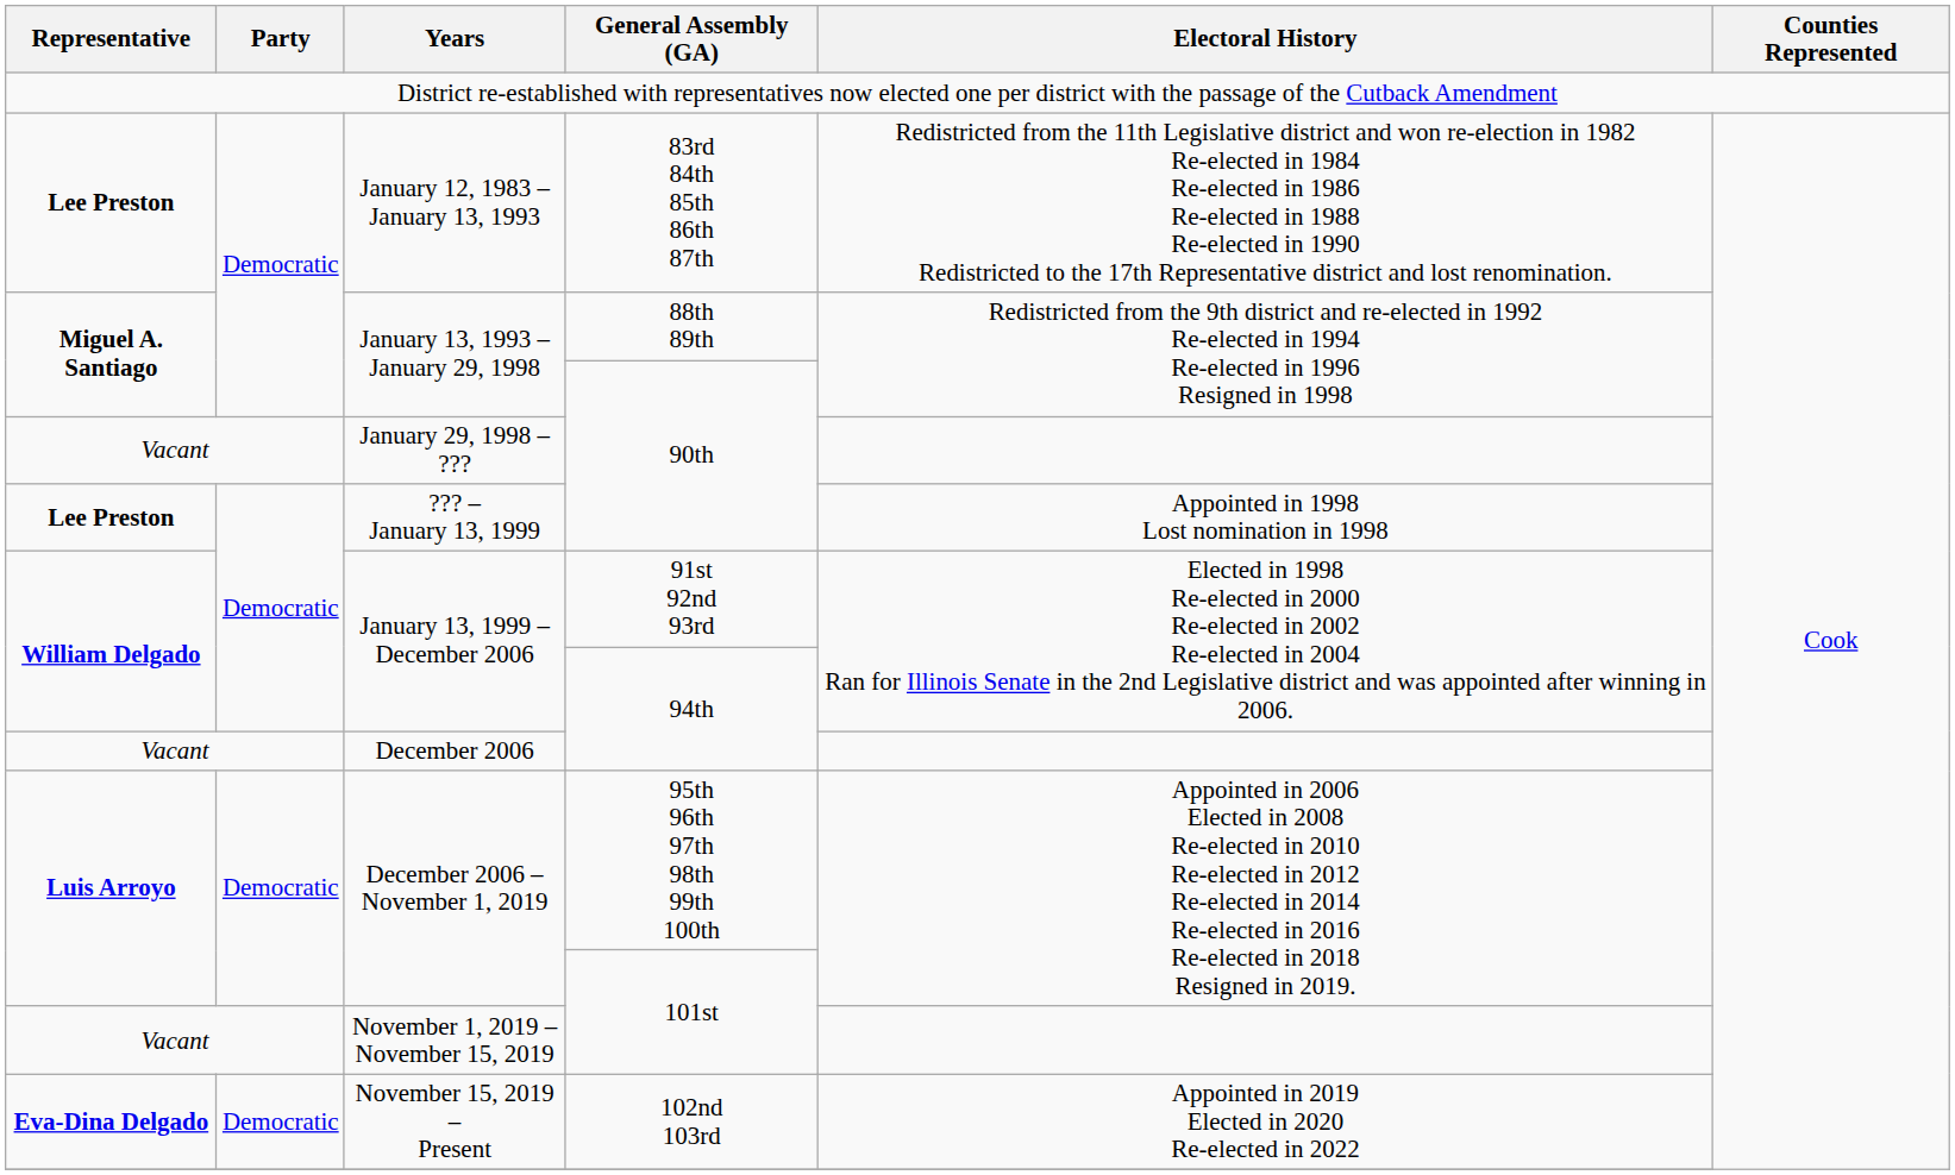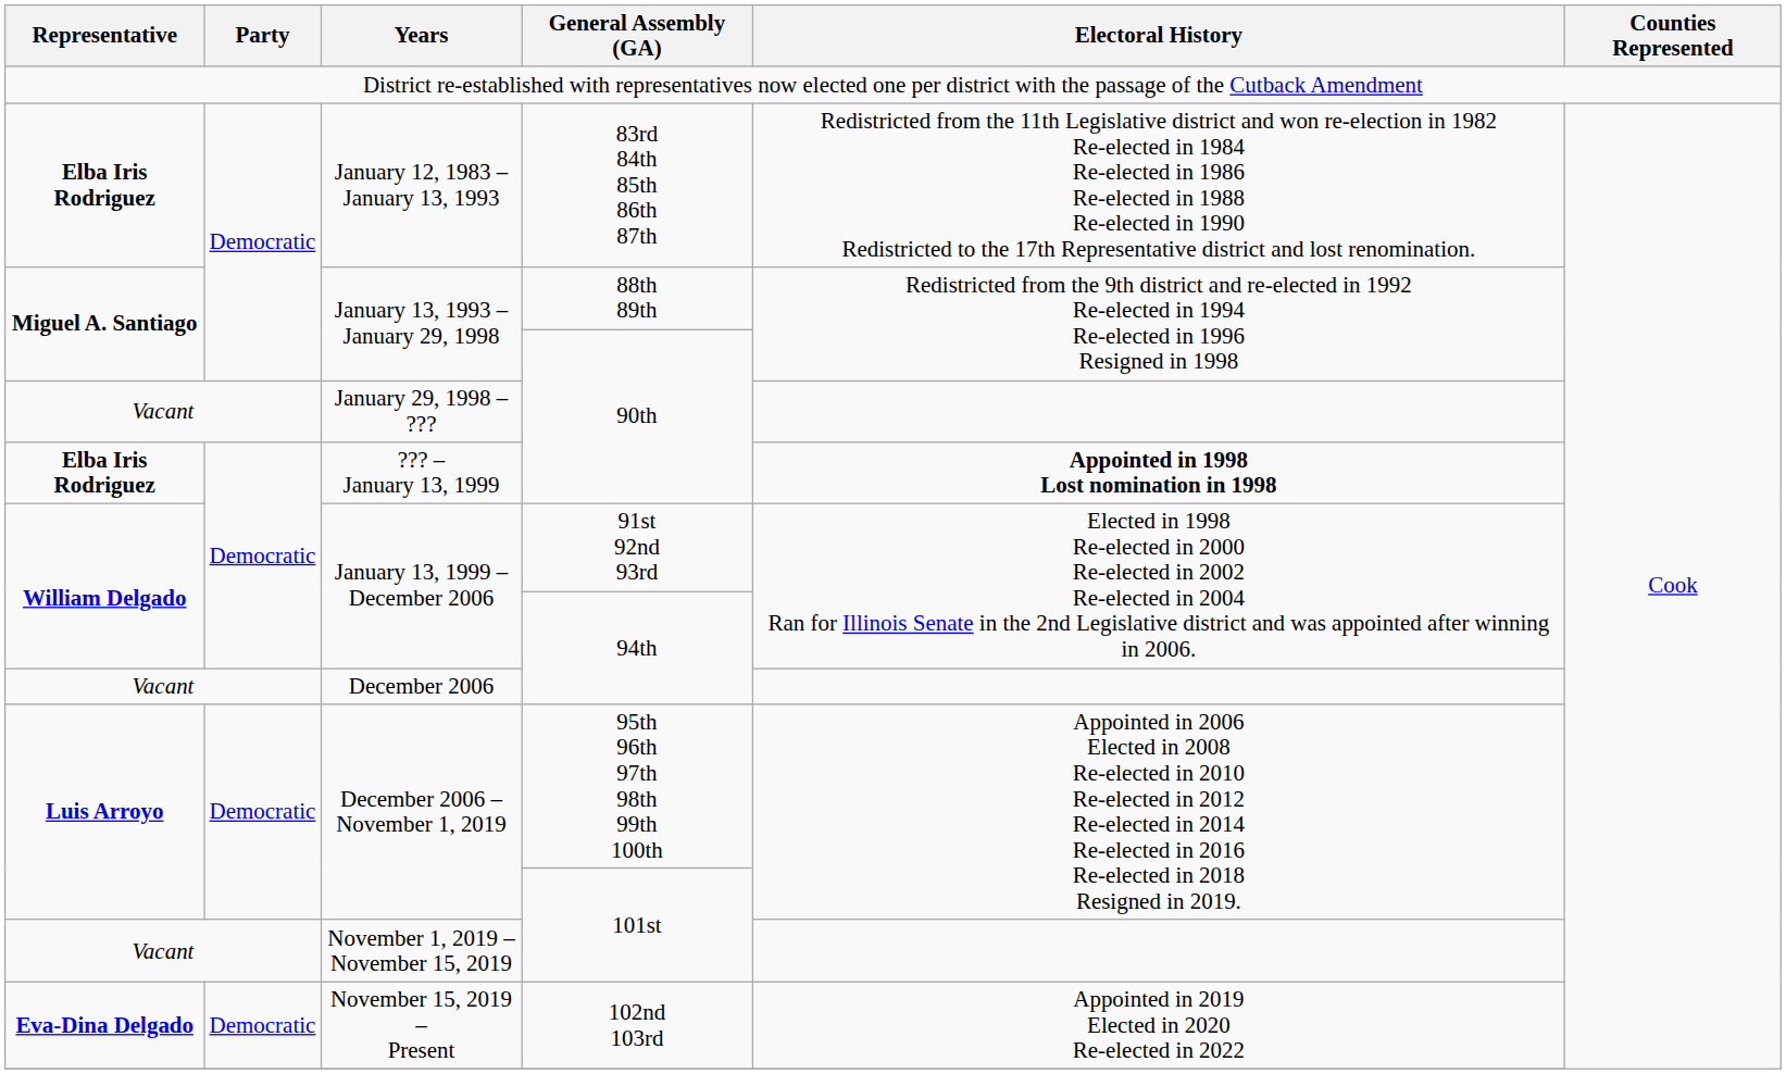January 12, 1983 – January 13, 1993 | Representative: Lee Preston -> Elba Iris Rodriguez
??? – January 13, 1999 | Representative: Lee Preston -> Elba Iris Rodriguez
??? – January 13, 1999 | Electoral History: normal -> bold
